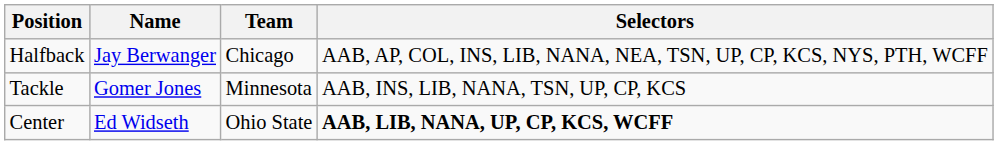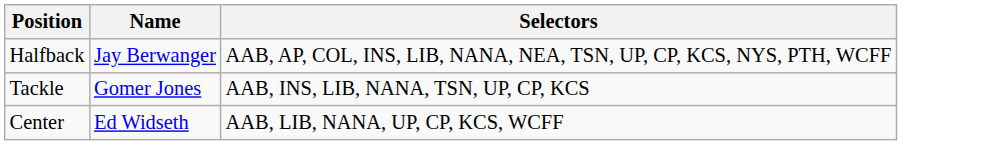- column: Team | Chicago | Minnesota | Ohio State
Center | Selectors: bold -> normal
